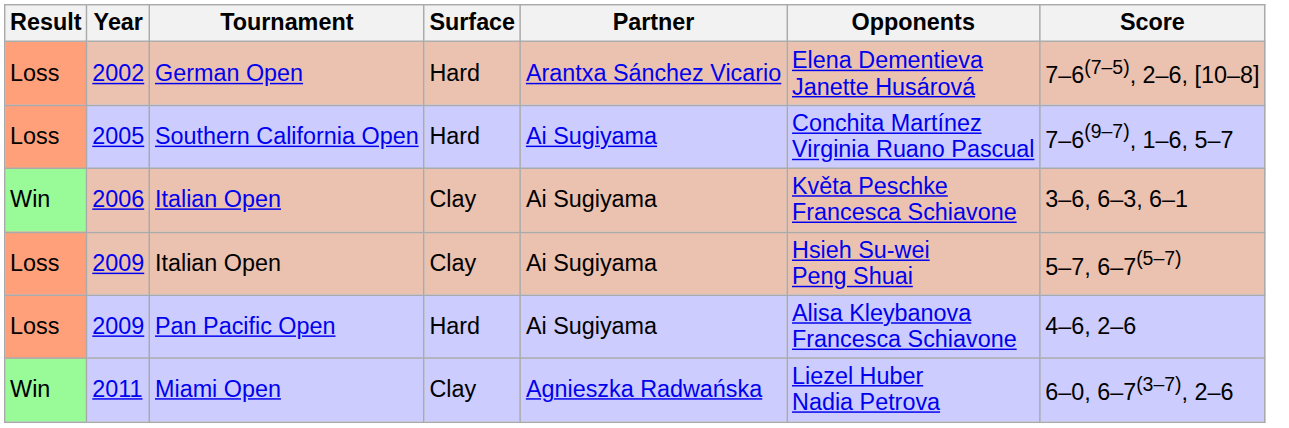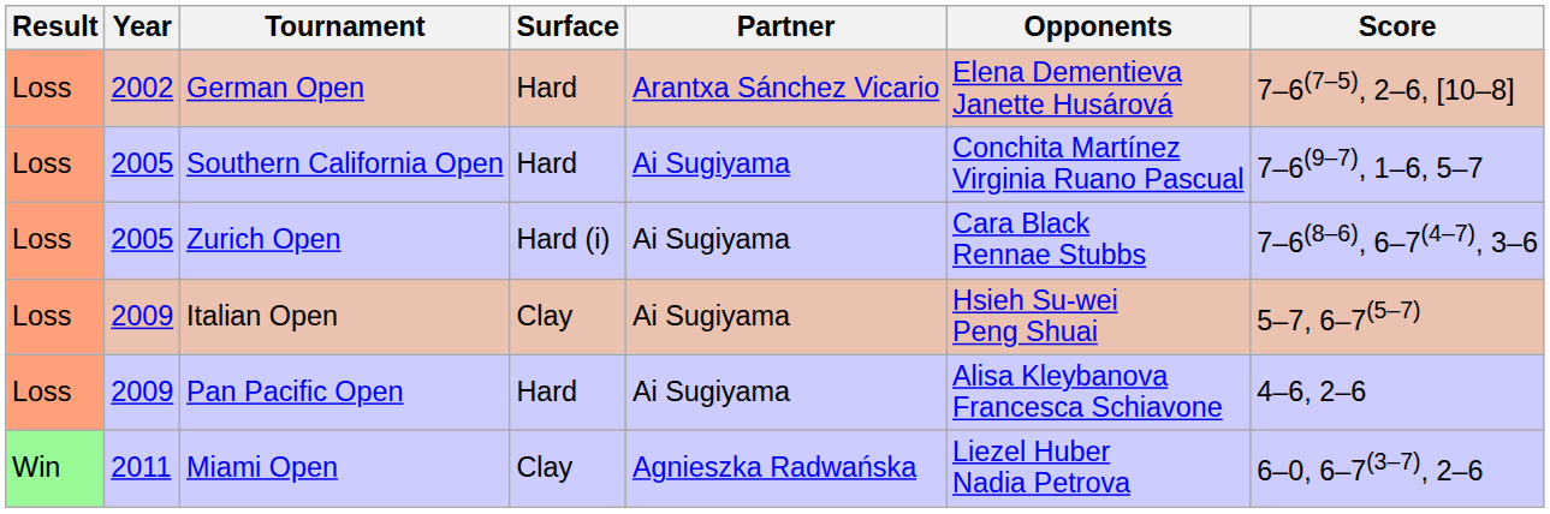+ row: Loss | 2005 | Zurich Open | Hard (i) | Ai Sugiyama | Cara Black Rennae Stubbs | 7–6(8–6), 6–7(4–7), 3–6
- row: Win | 2006 | Italian Open | Clay | Ai Sugiyama | Květa Peschke Francesca Schiavone | 3–6, 6–3, 6–1
